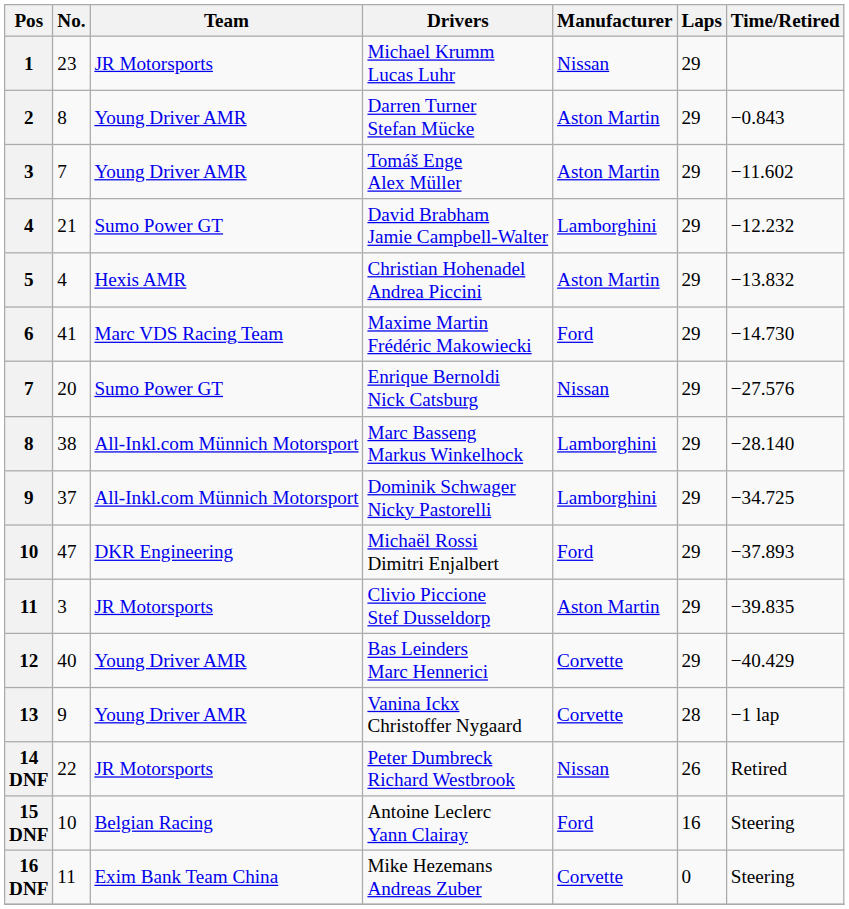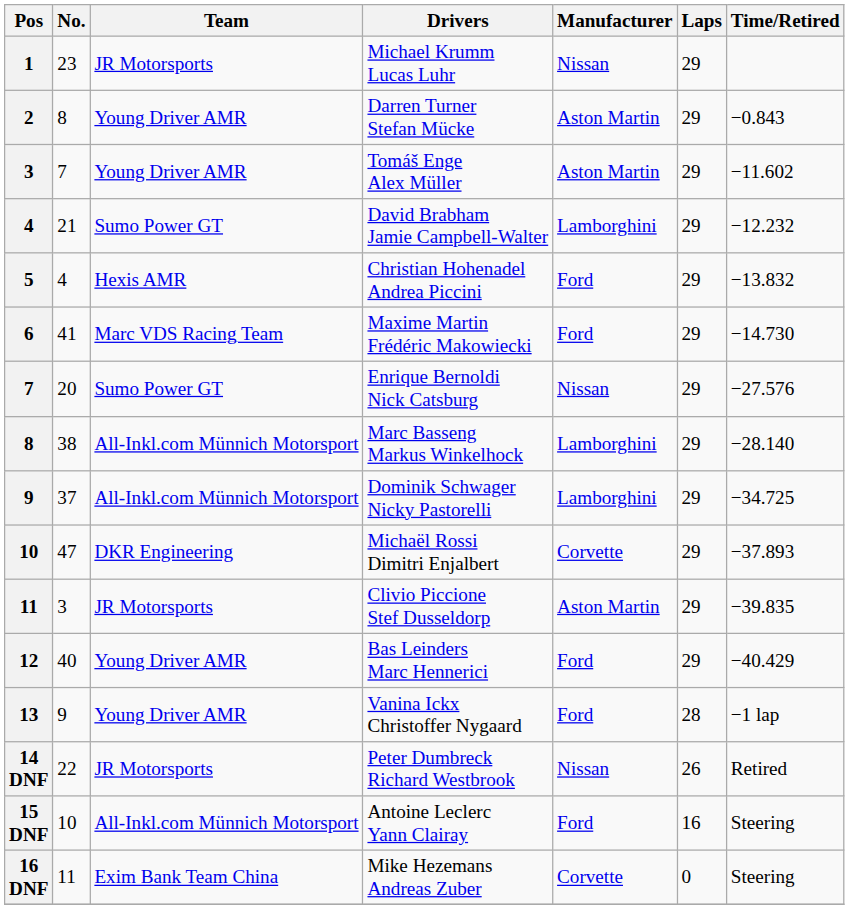Christian Hohenadel Andrea Piccini | Manufacturer: Aston Martin -> Ford
Michaël Rossi Dimitri Enjalbert | Manufacturer: Ford -> Corvette
Bas Leinders Marc Hennerici | Manufacturer: Corvette -> Ford
Vanina Ickx Christoffer Nygaard | Manufacturer: Corvette -> Ford
Antoine Leclerc Yann Clairay | Team: Belgian Racing -> All-Inkl.com Münnich Motorsport
